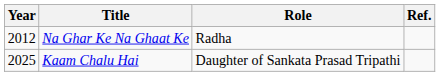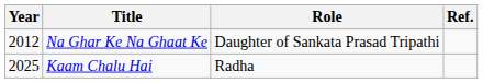Na Ghar Ke Na Ghaat Ke | Role: Radha -> Daughter of Sankata Prasad Tripathi
Kaam Chalu Hai | Role: Daughter of Sankata Prasad Tripathi -> Radha
